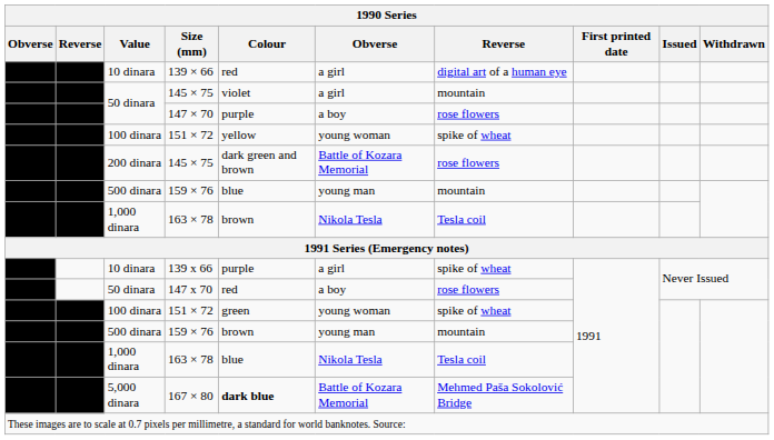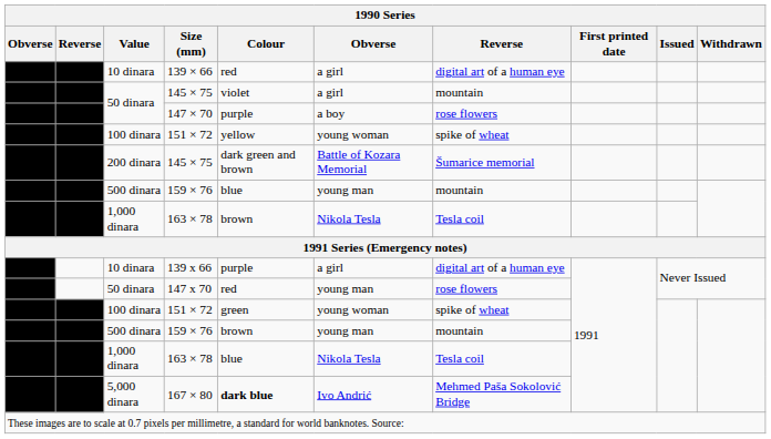200 dinara / 145 × 75 | column 7: rose flowers -> Šumarice memorial
139 x 66 | column 7: spike of wheat -> digital art of a human eye
147 x 70 | column 6: a boy -> young man
167 × 80 | column 6: Battle of Kozara Memorial -> Ivo Andrić
